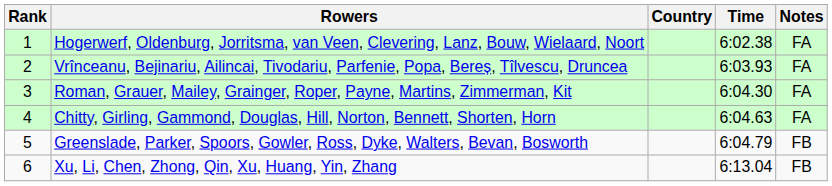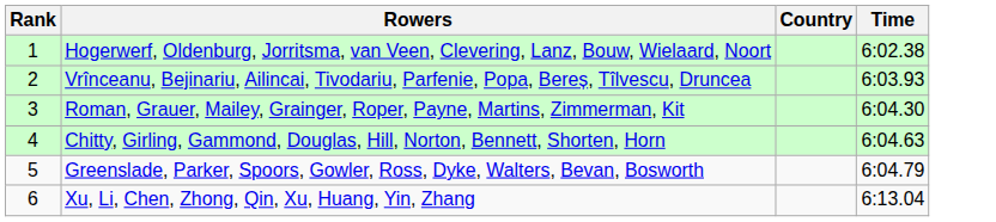- column: Notes | FA | FA | FA | FA | FB | FB
